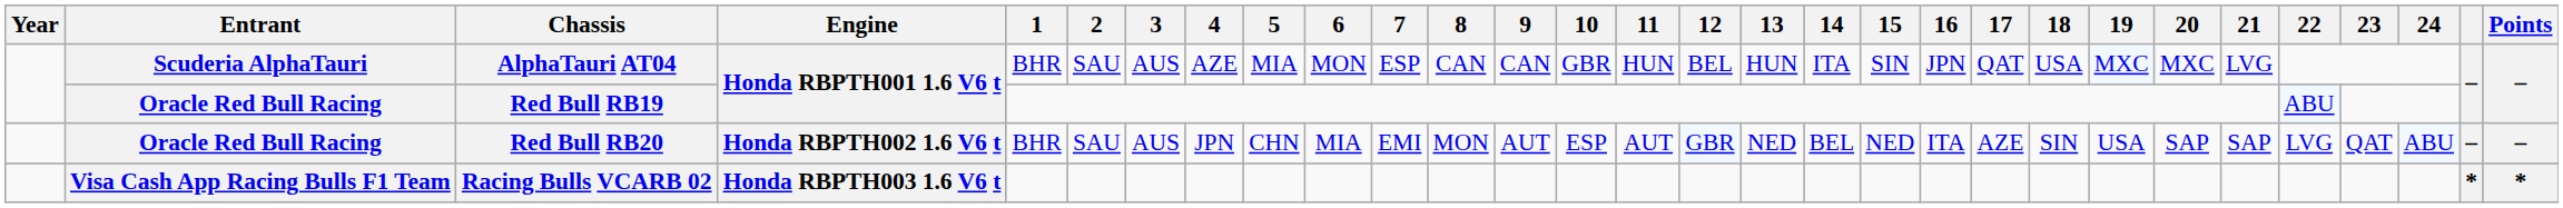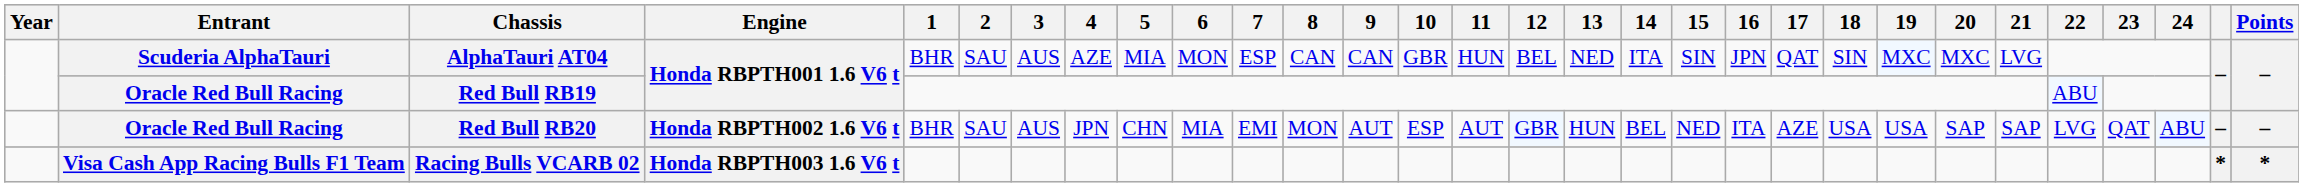AlphaTauri AT04 | 13: HUN -> NED
AlphaTauri AT04 | 18: USA -> SIN
Red Bull RB20 | 13: NED -> HUN
Red Bull RB20 | 18: SIN -> USA
